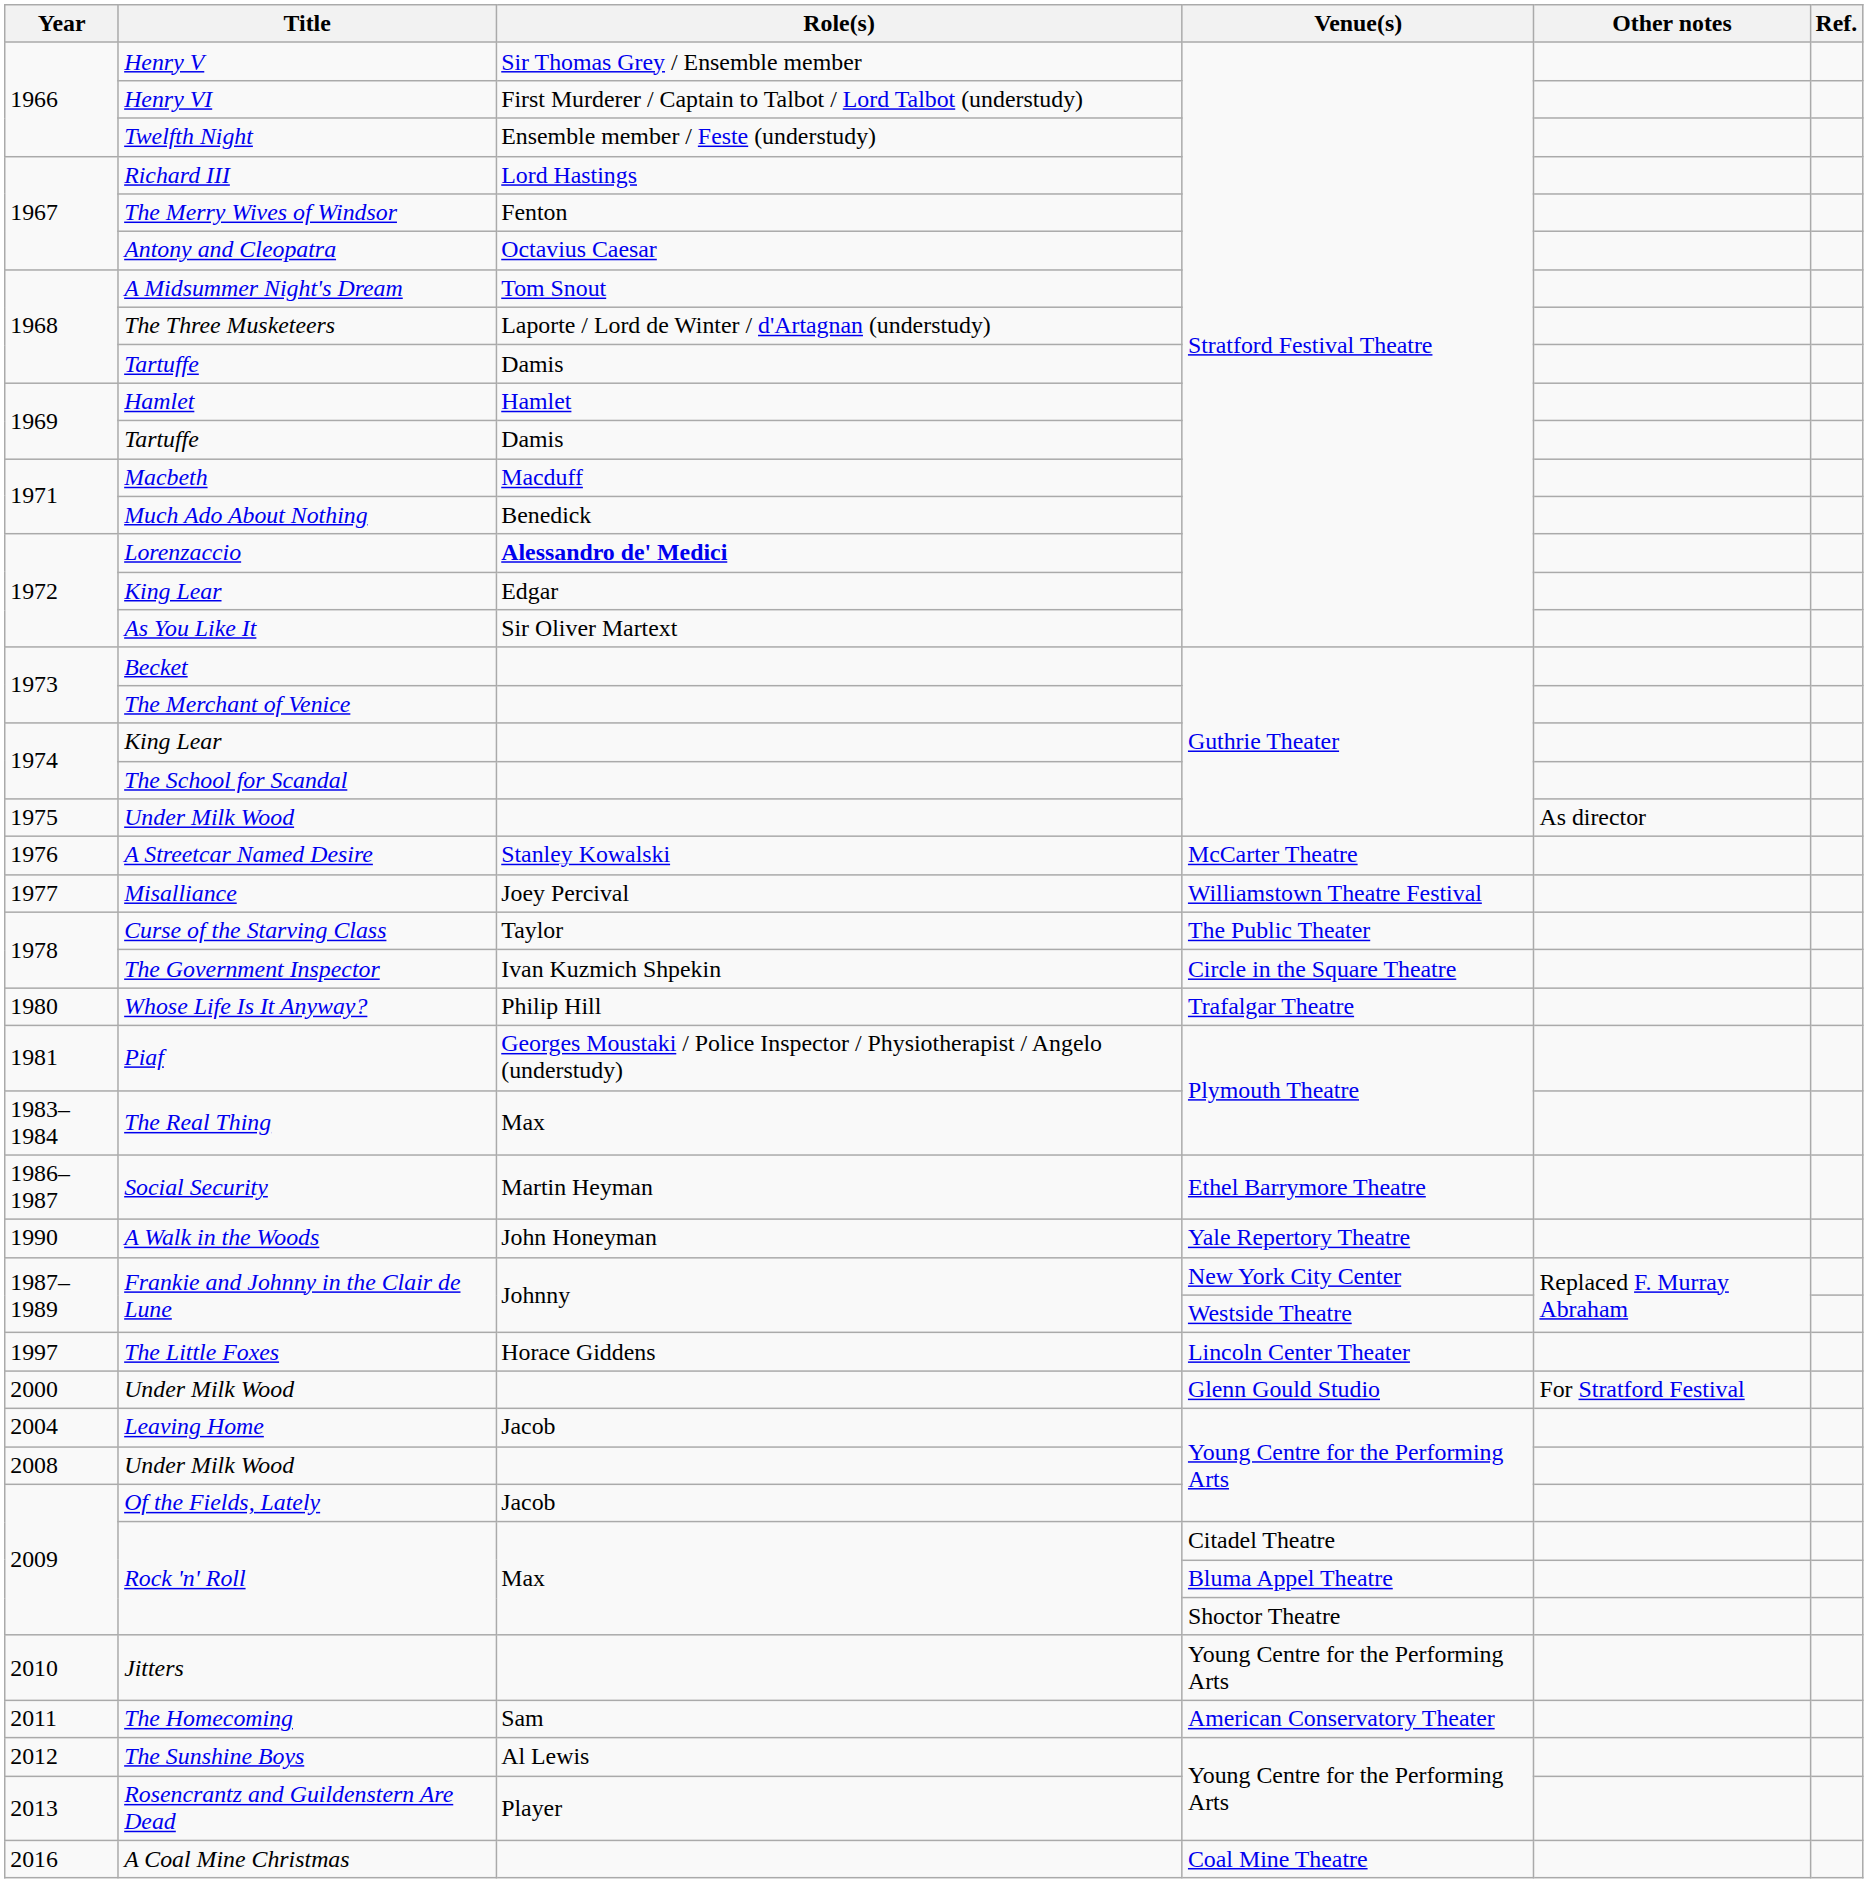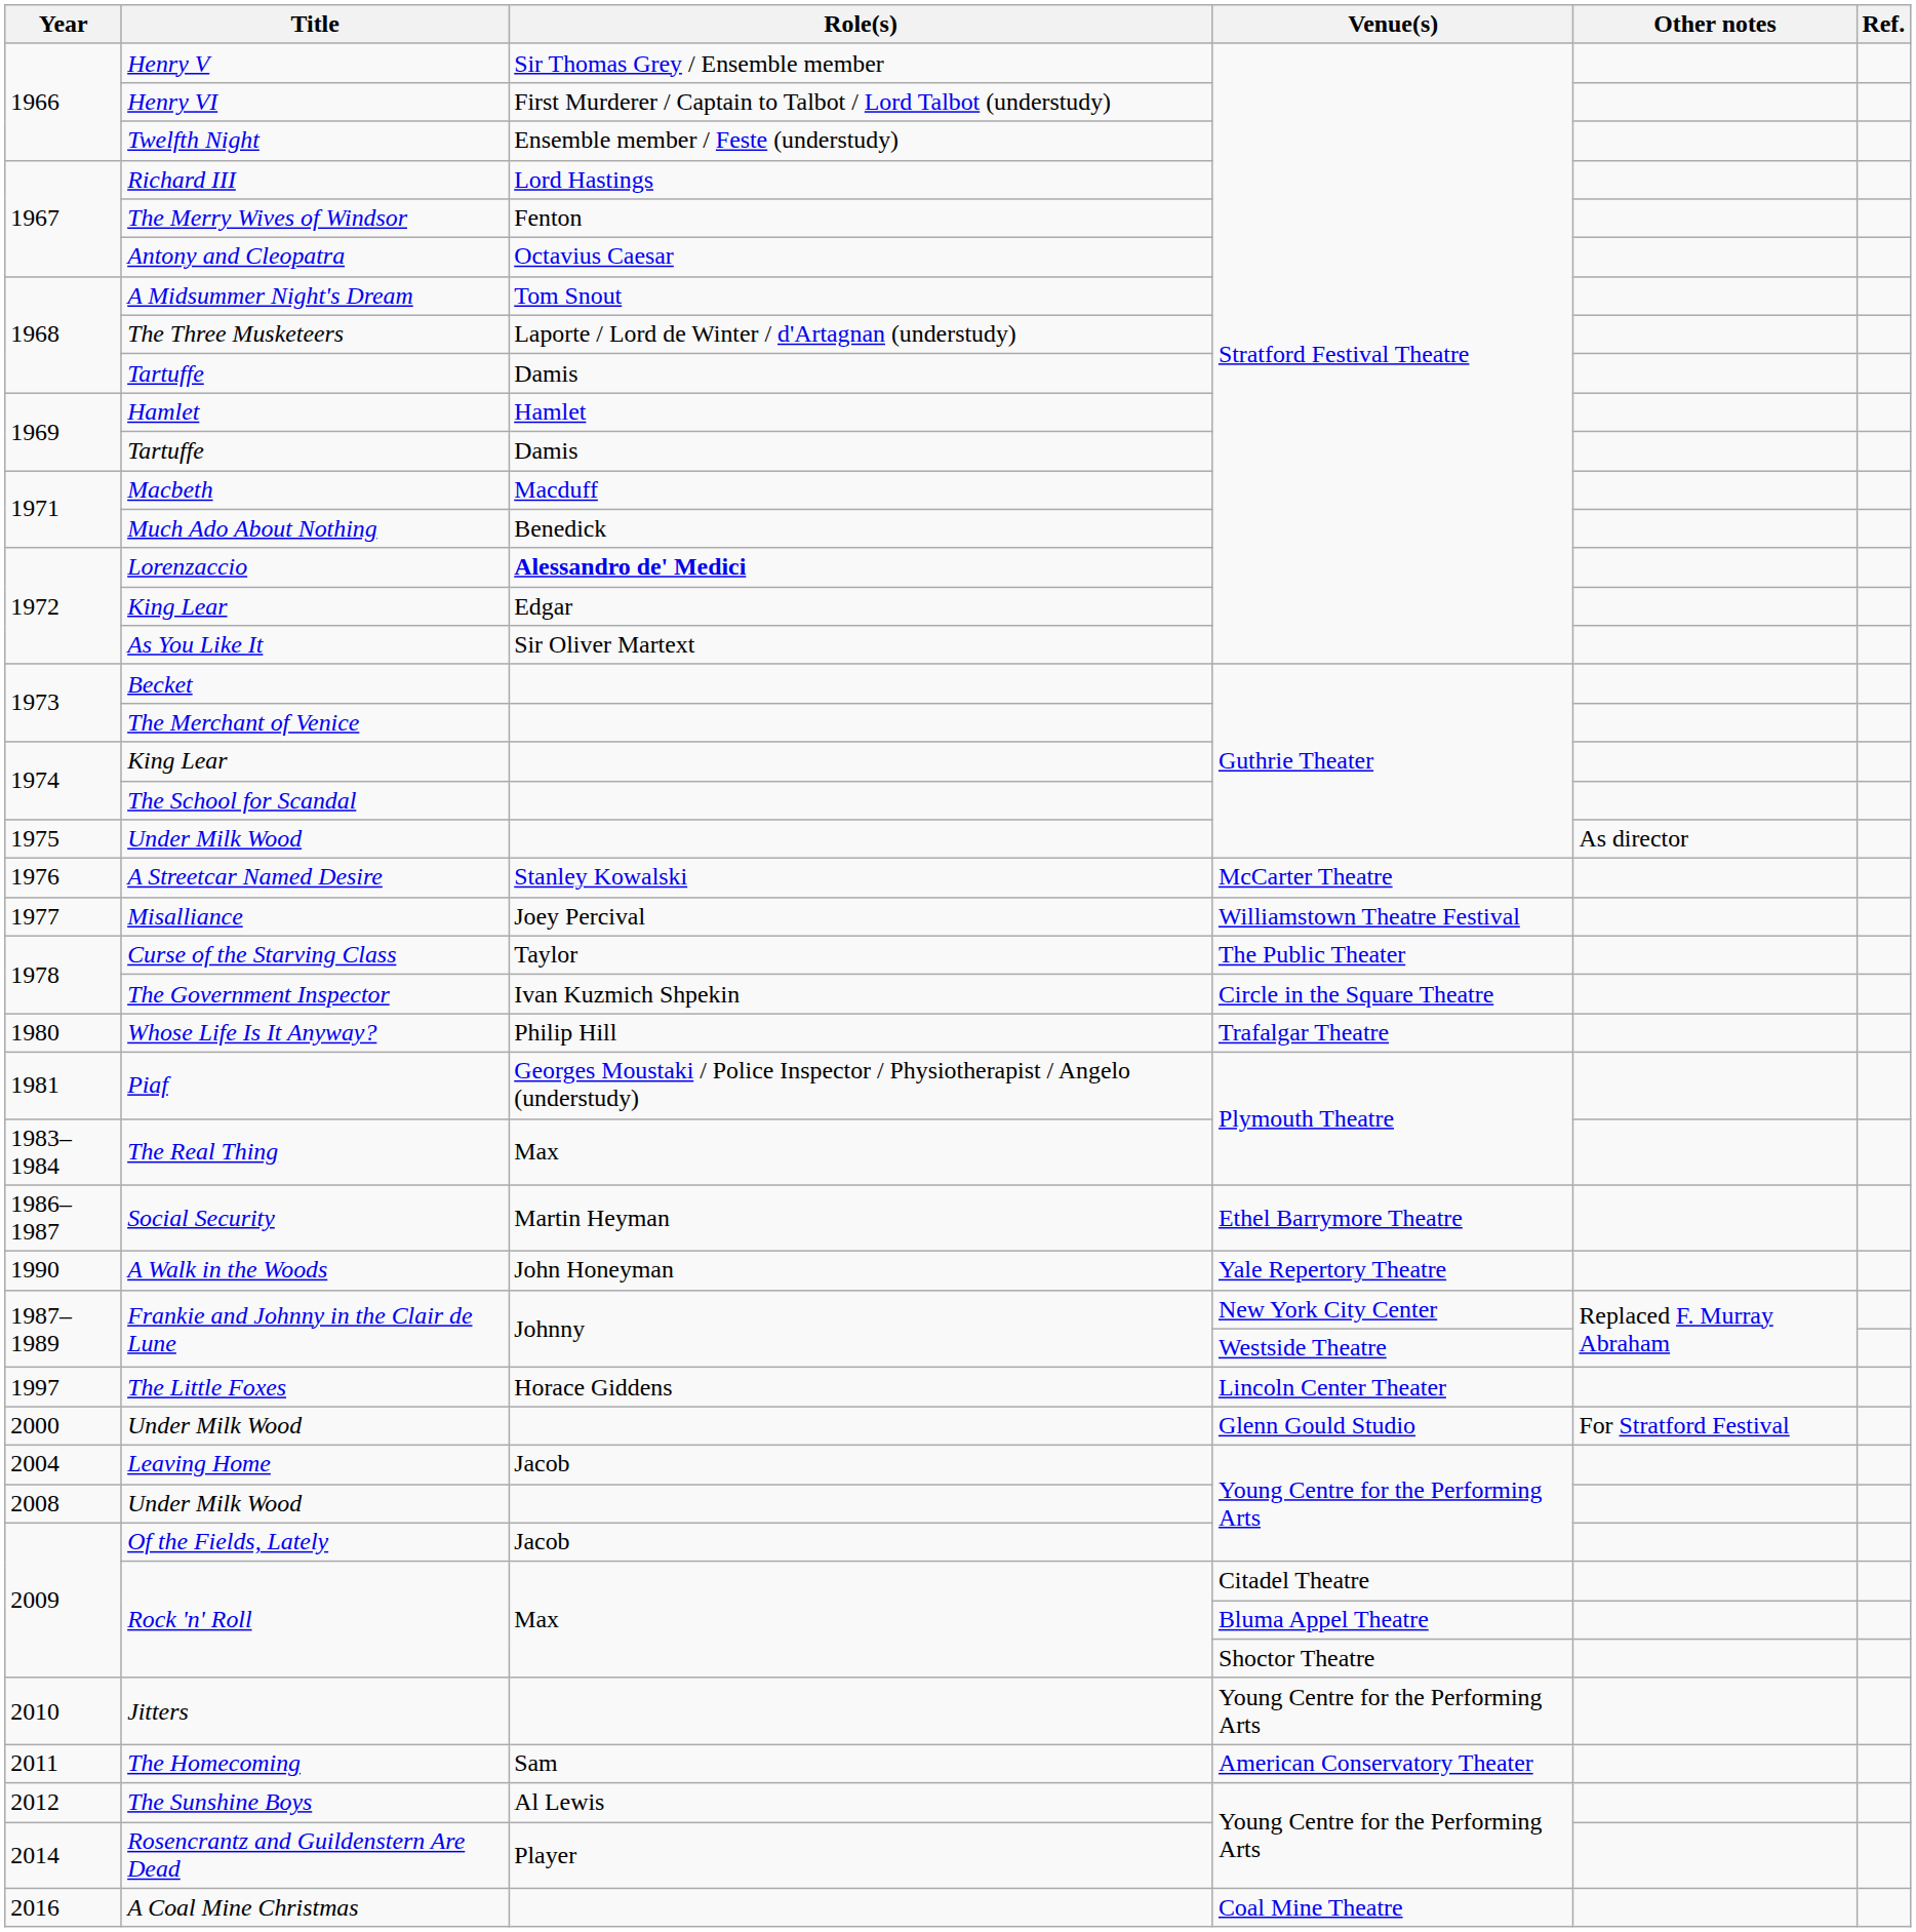Rosencrantz and Guildenstern Are Dead | Year: 2013 -> 2014
